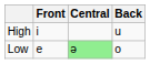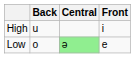columns swapped: Front <-> Back
